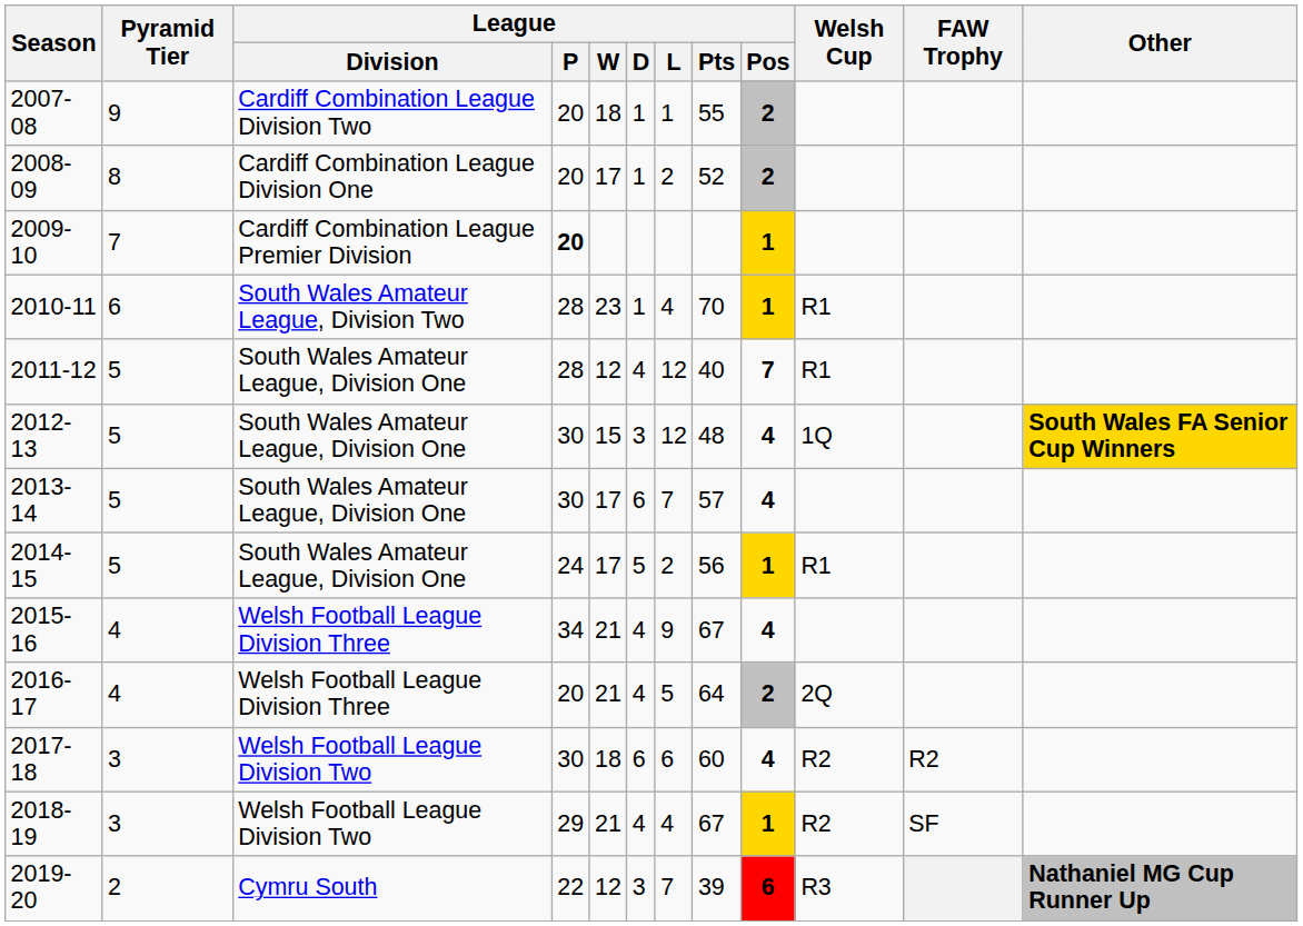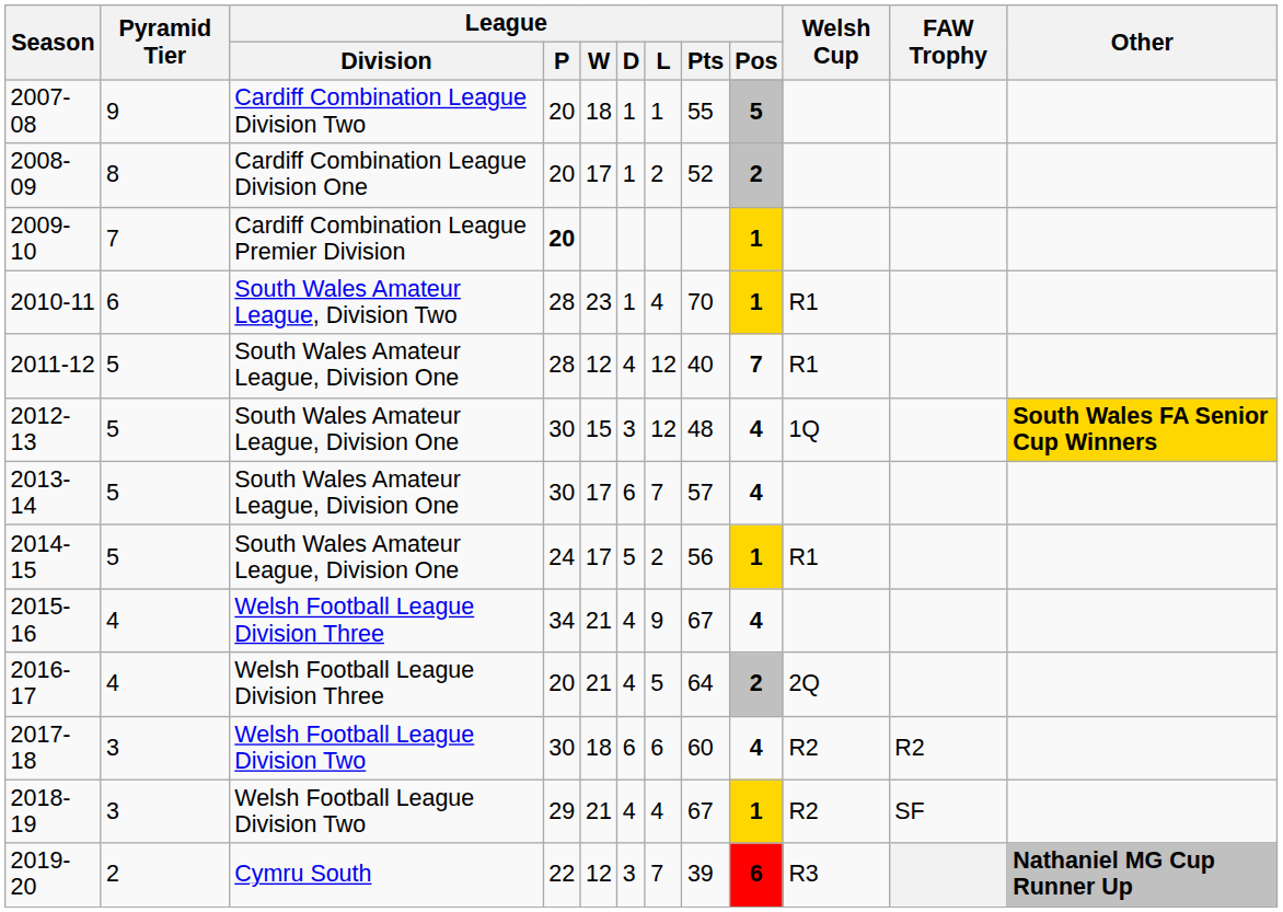2007-08 | League / Pos: 2 -> 5
